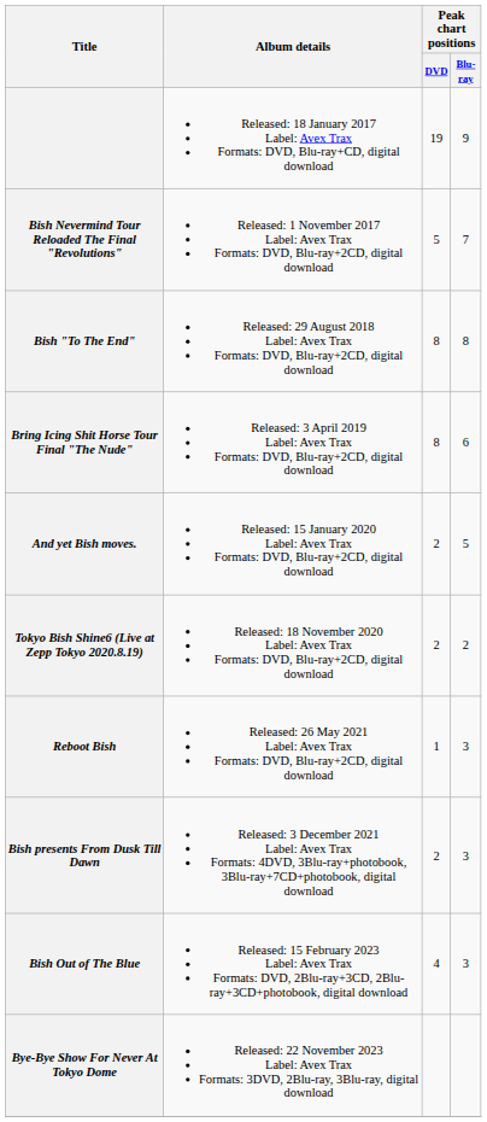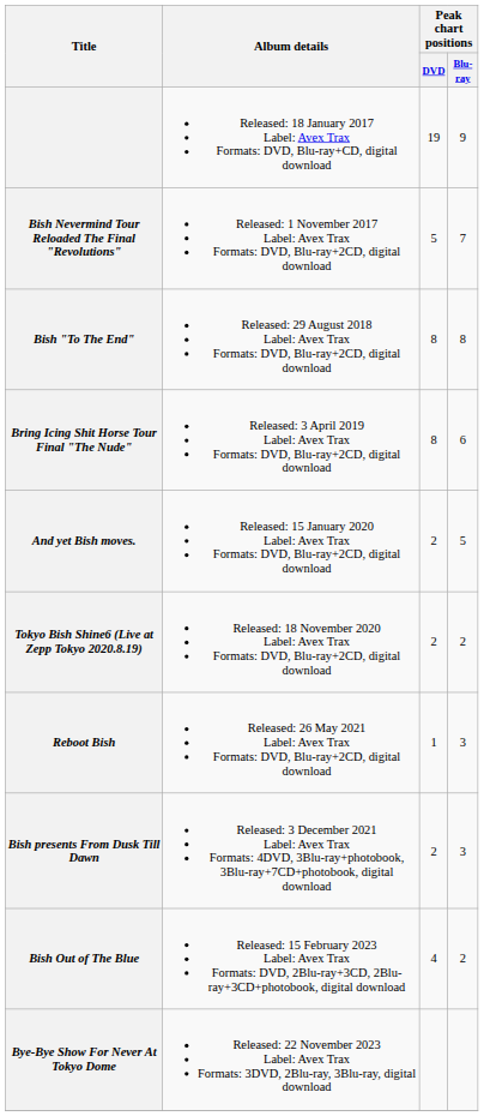Bish Out of The Blue | Peak chart positions / Blu-ray: 3 -> 2
